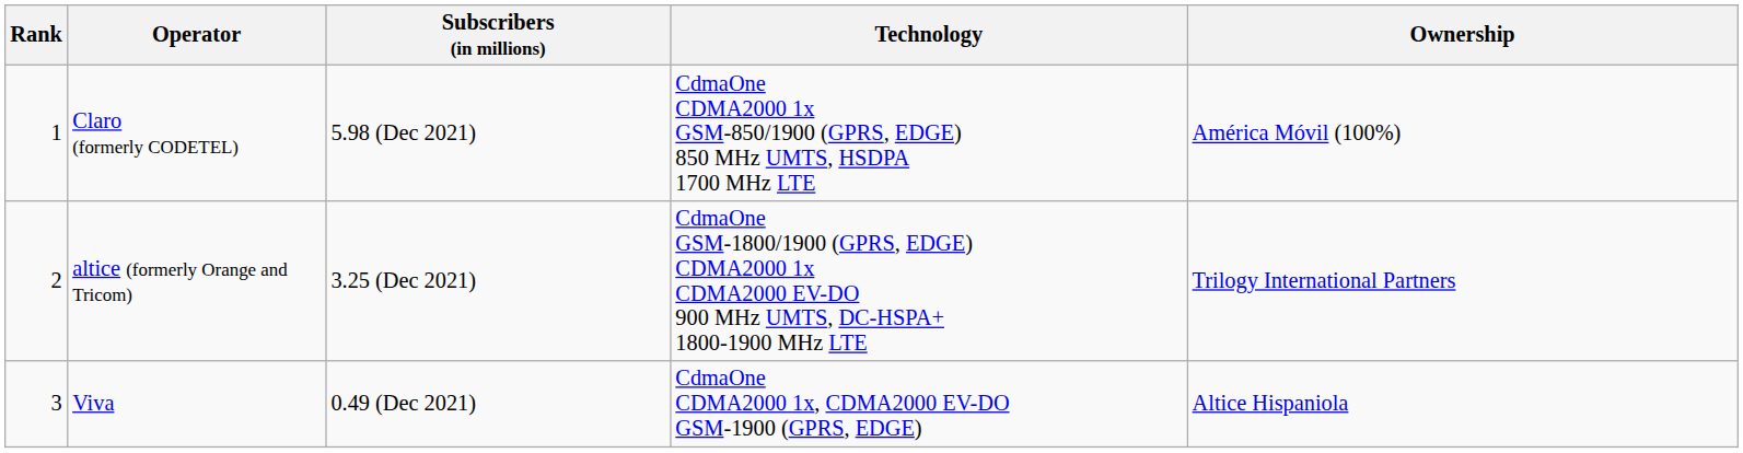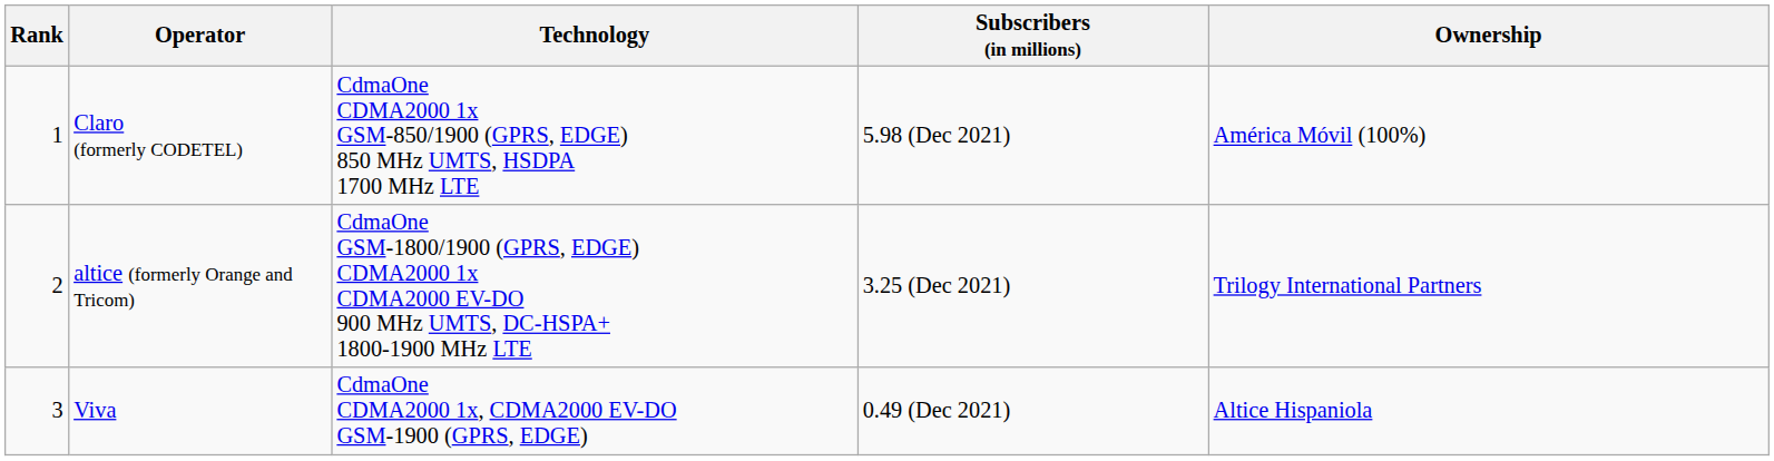columns swapped: Technology <-> Subscribers (in millions)
